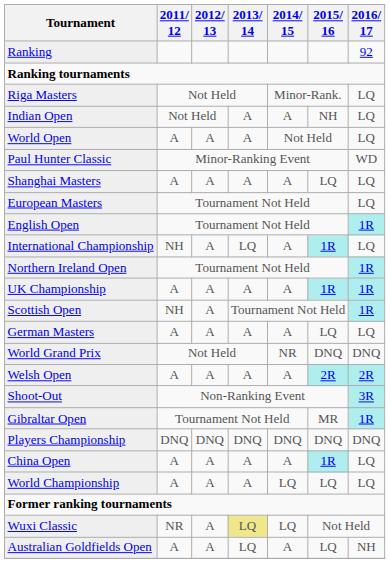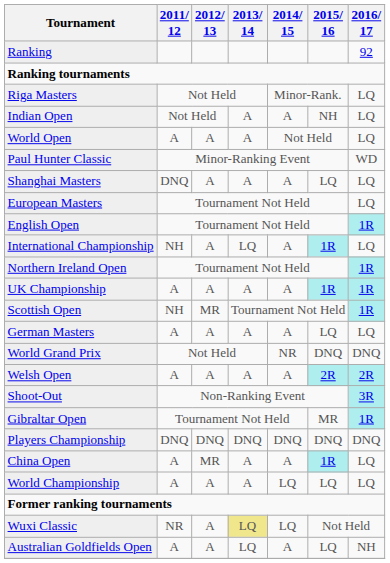Shanghai Masters | 2011/ 12: A -> DNQ
Scottish Open | 2012/ 13: A -> MR
China Open | 2012/ 13: A -> MR
